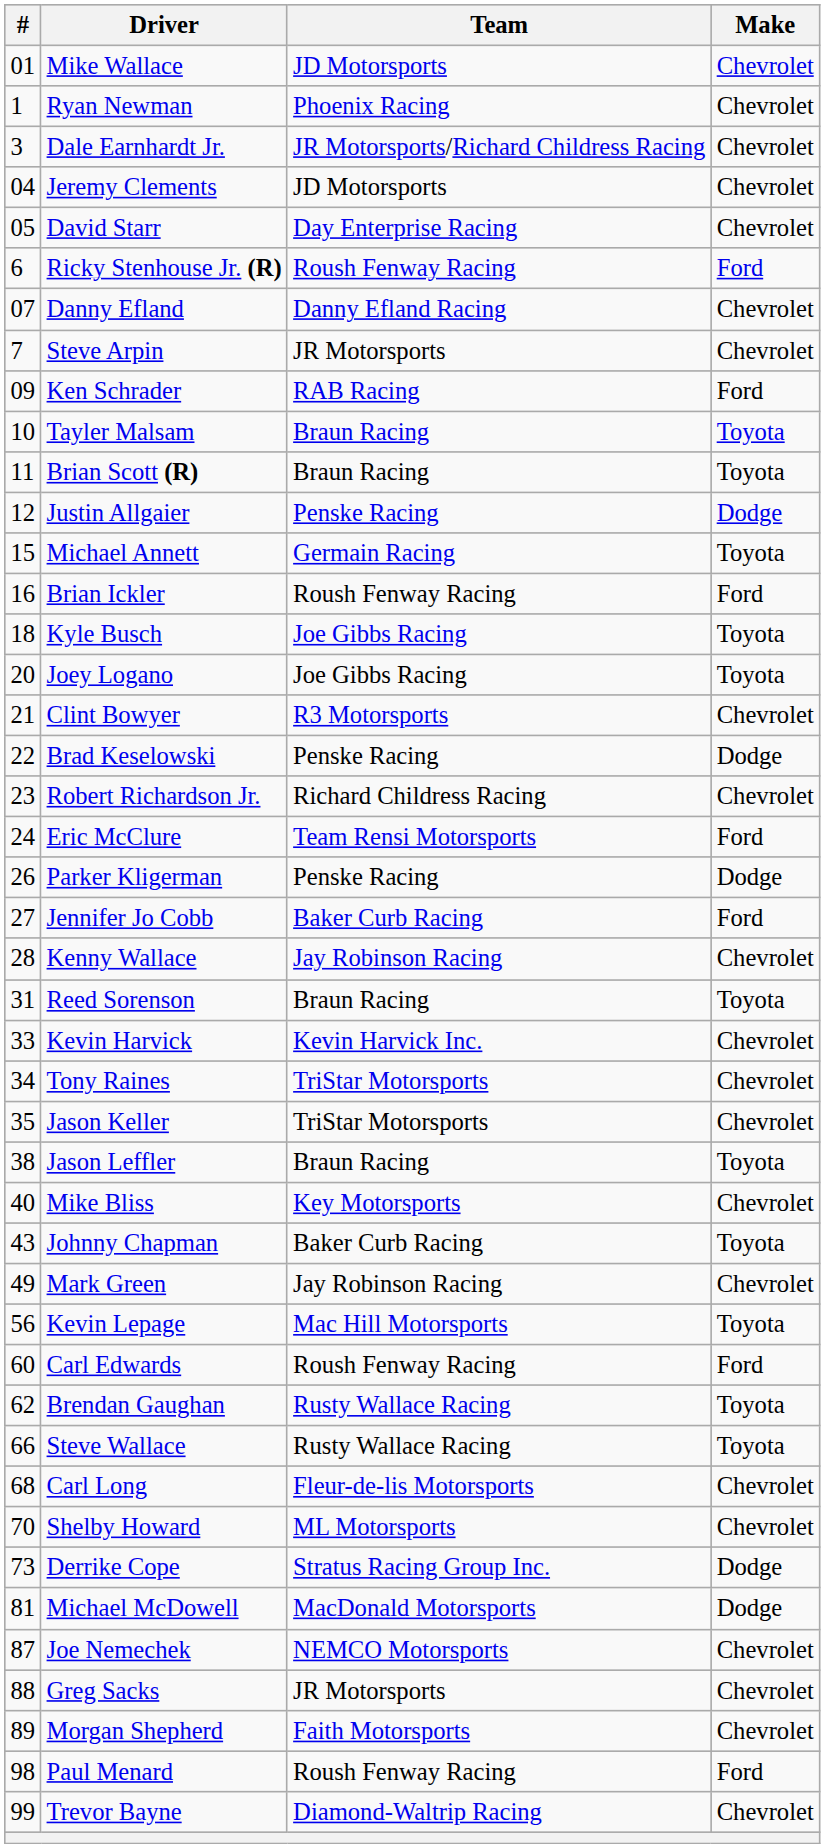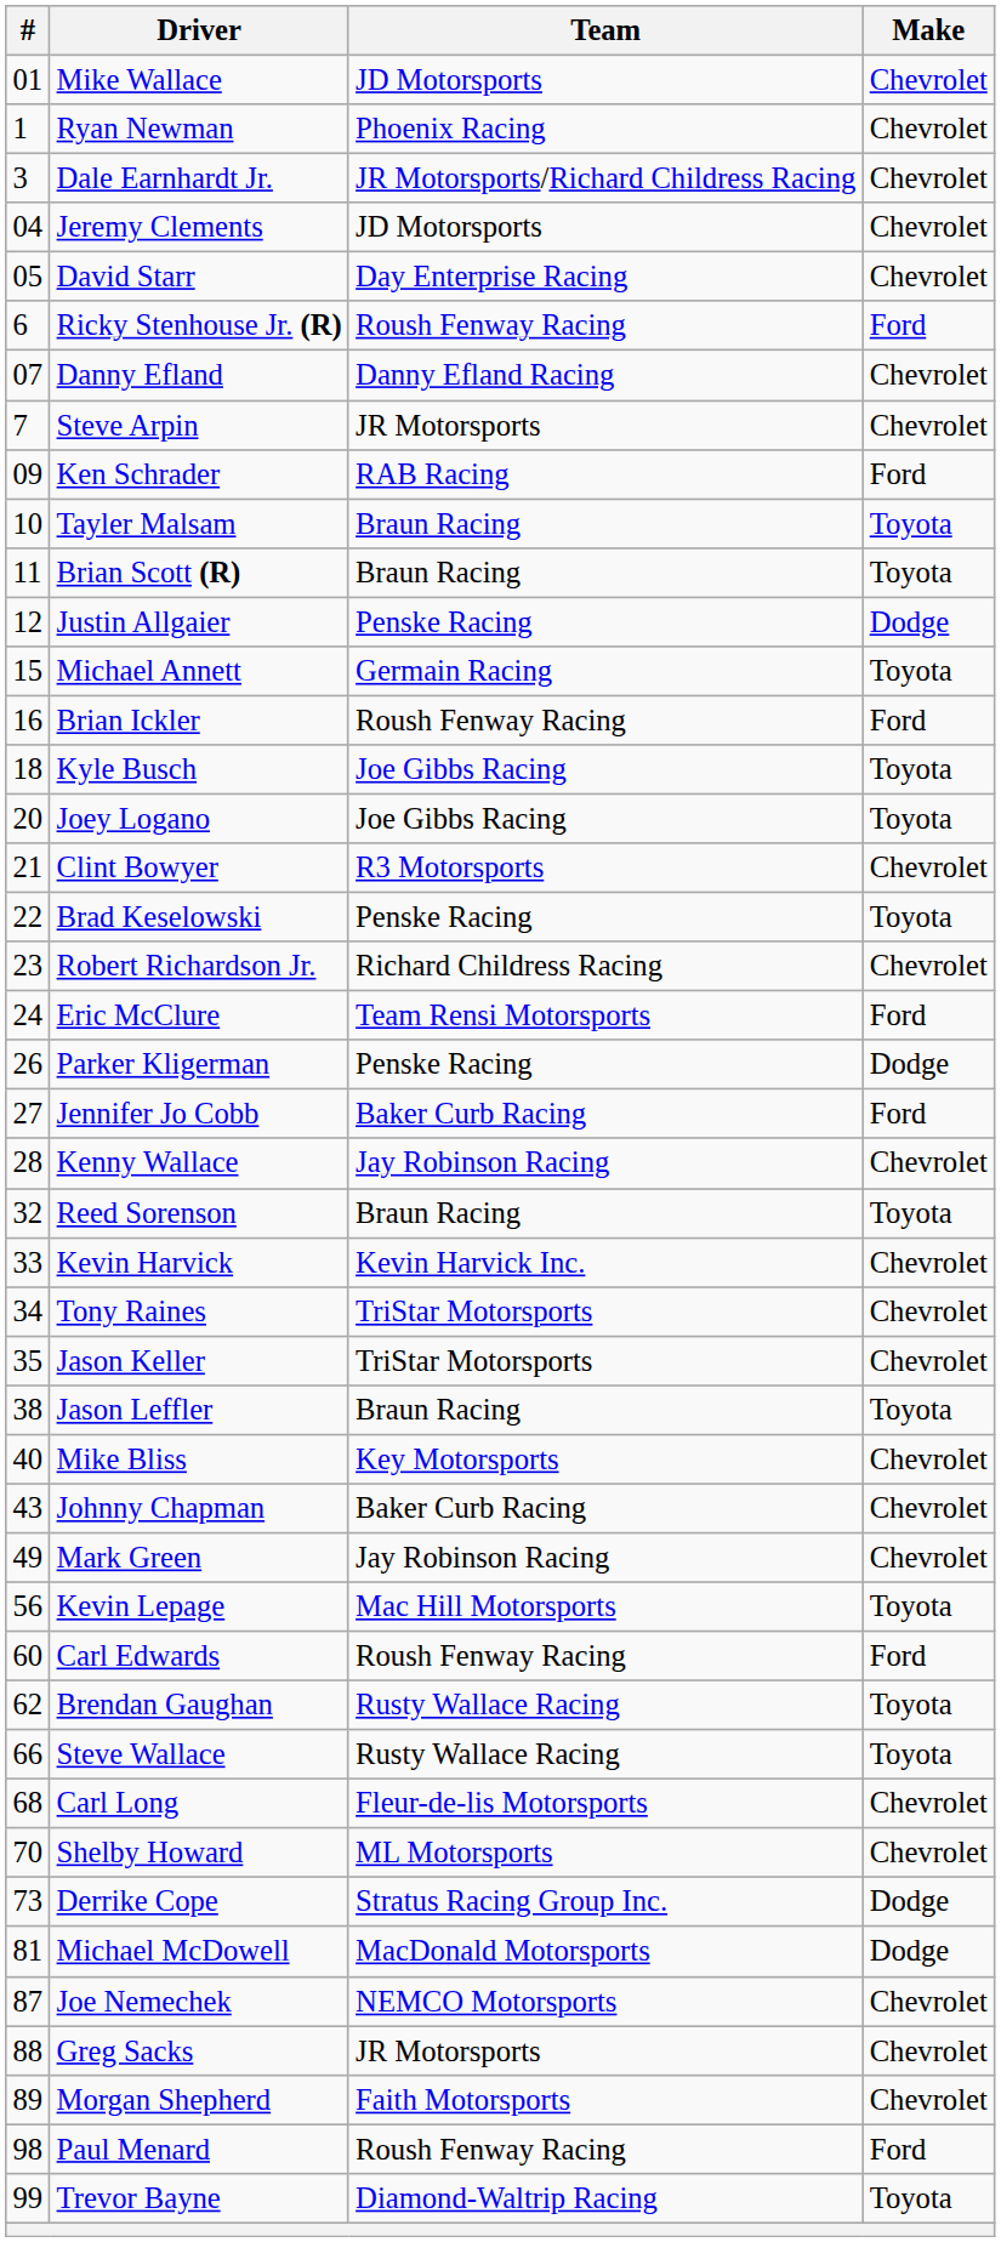Brad Keselowski | Make: Dodge -> Toyota
Reed Sorenson | #: 31 -> 32
Johnny Chapman | Make: Toyota -> Chevrolet
Trevor Bayne | Make: Chevrolet -> Toyota
